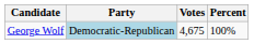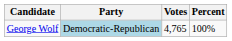George Wolf | Votes: 4,675 -> 4,765
